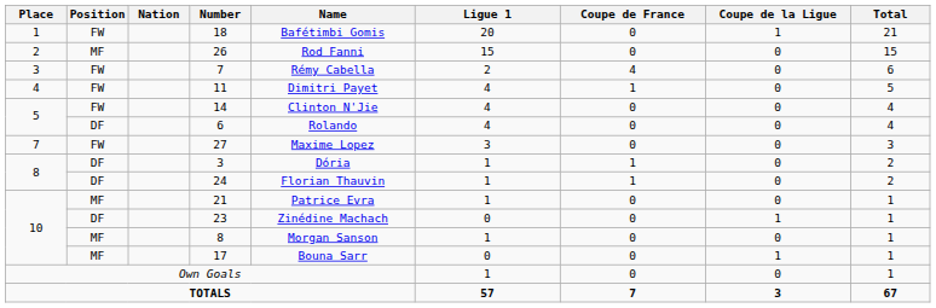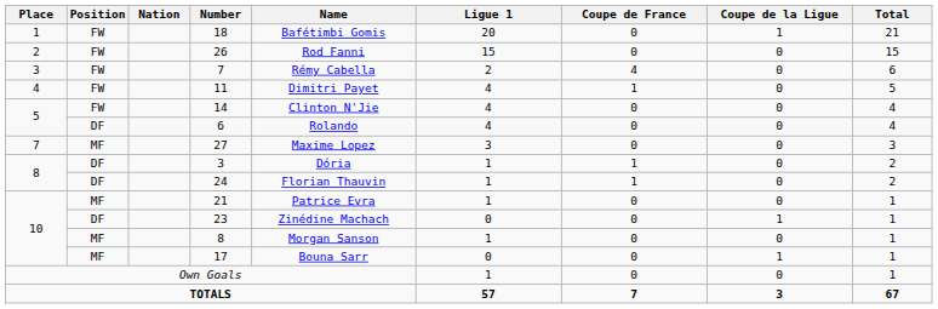26 | Position: MF -> FW
27 | Position: FW -> MF
